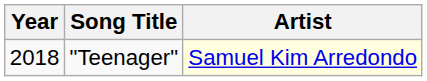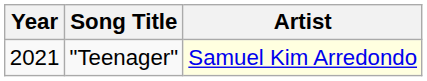"Teenager" | Year: 2018 -> 2021
